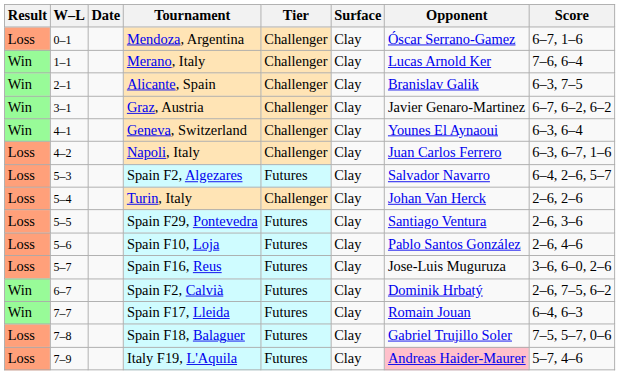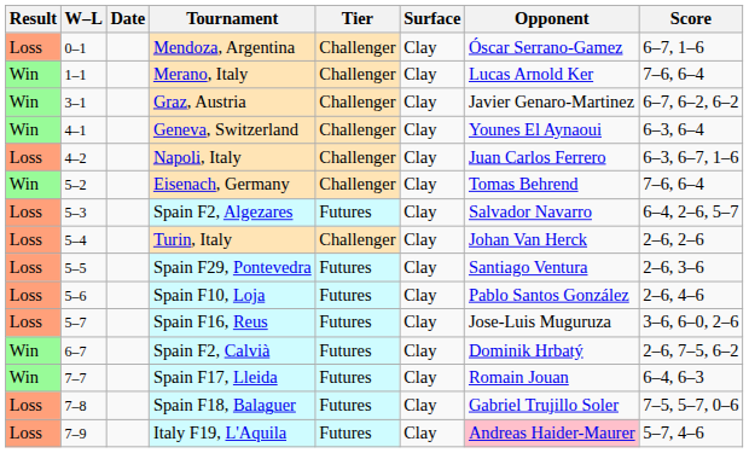- row: Win | 2–1 | Alicante, Spain | Challenger | Clay | Branislav Galik | 6–3, 7–5
+ row: Win | 5–2 | Eisenach, Germany | Challenger | Clay | Tomas Behrend | 7–6, 6–4
